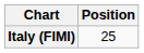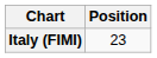Italy (FIMI) | Position: 25 -> 23
